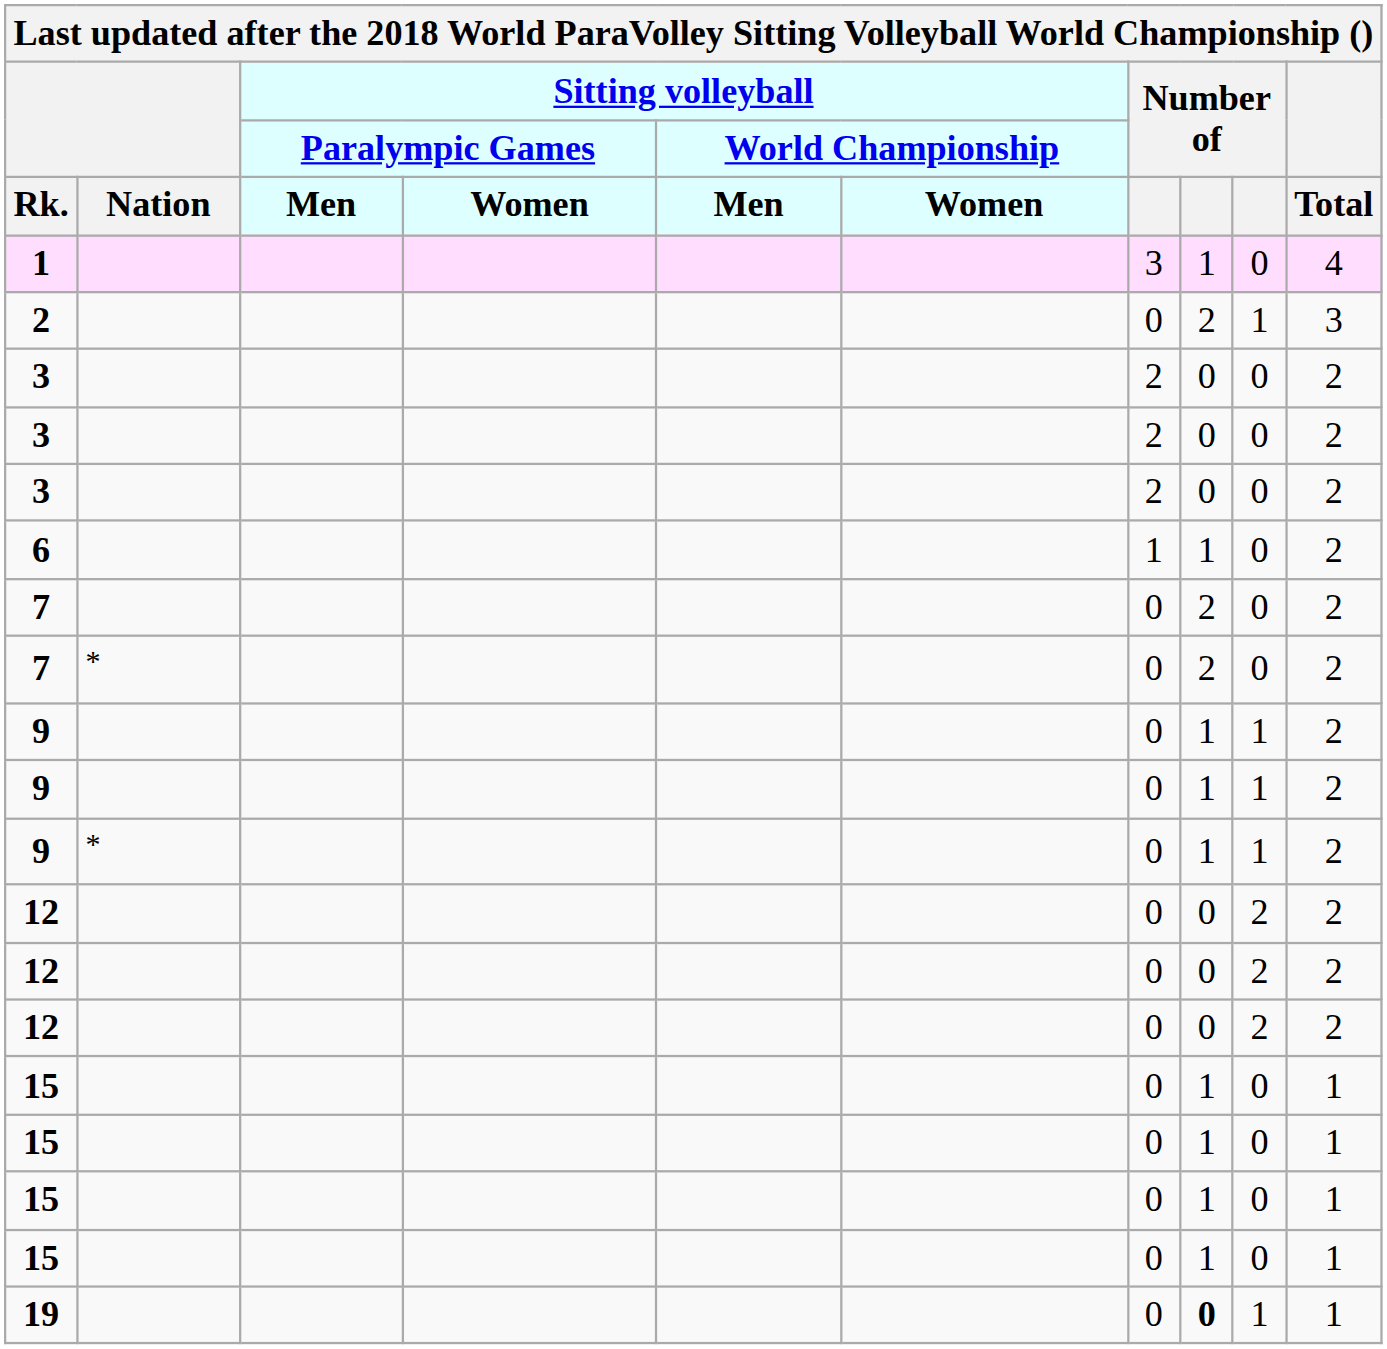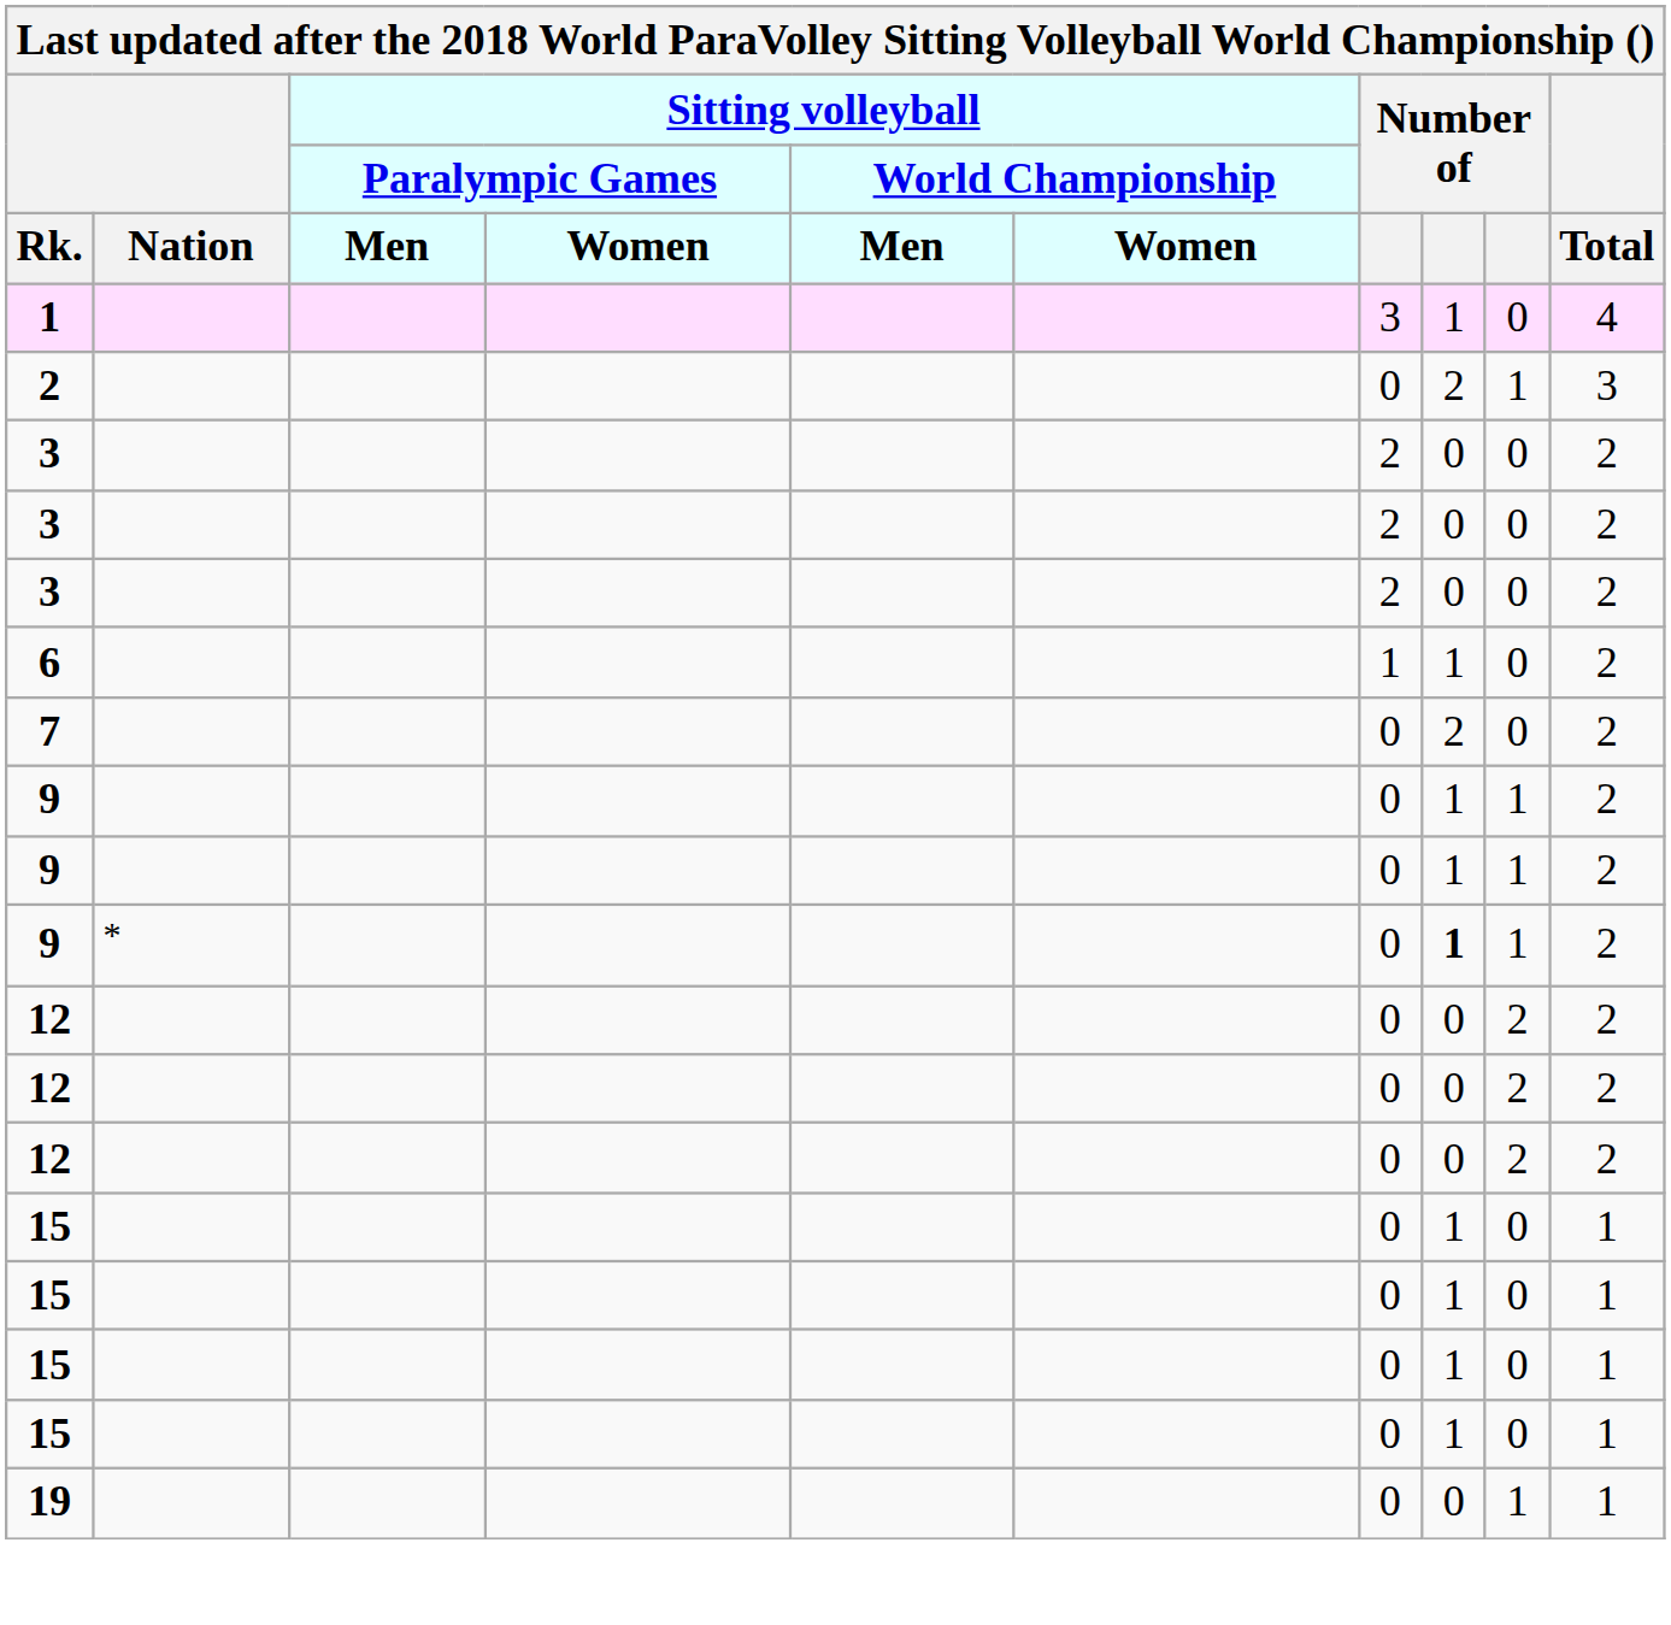- row: 7 | * | 0 | 2 | 0 | 2
9 / * | column 8: normal -> bold
19 | column 8: bold -> normal
